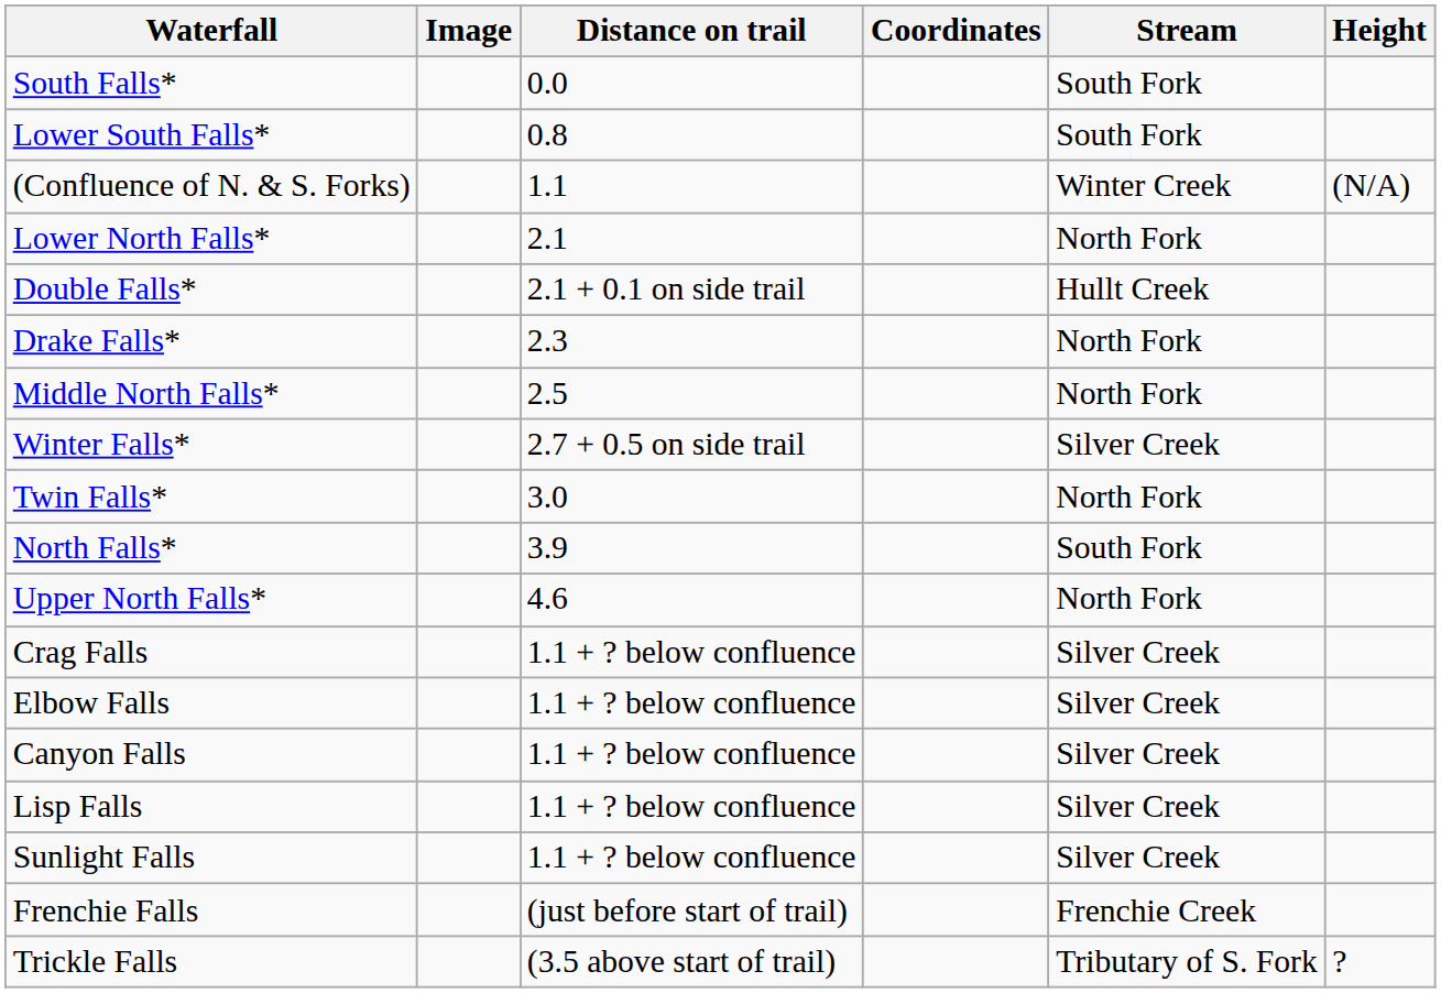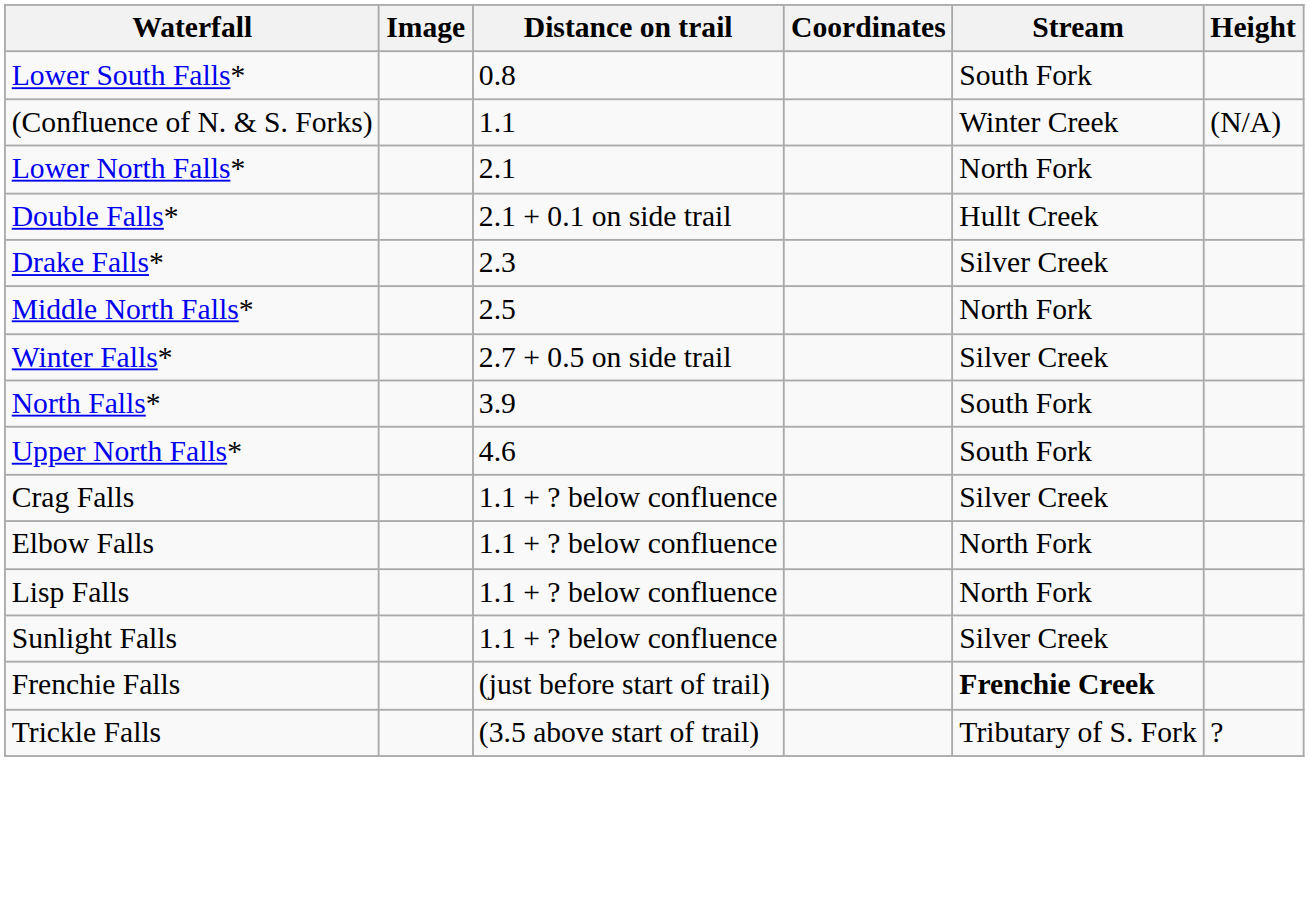- row: South Falls* | 0.0 | South Fork
Drake Falls* | Stream: North Fork -> Silver Creek
- row: Twin Falls* | 3.0 | North Fork
Upper North Falls* | Stream: North Fork -> South Fork
Elbow Falls | Stream: Silver Creek -> North Fork
- row: Canyon Falls | 1.1 + ? below confluence | Silver Creek
Lisp Falls | Stream: Silver Creek -> North Fork
Frenchie Falls | Stream: normal -> bold
